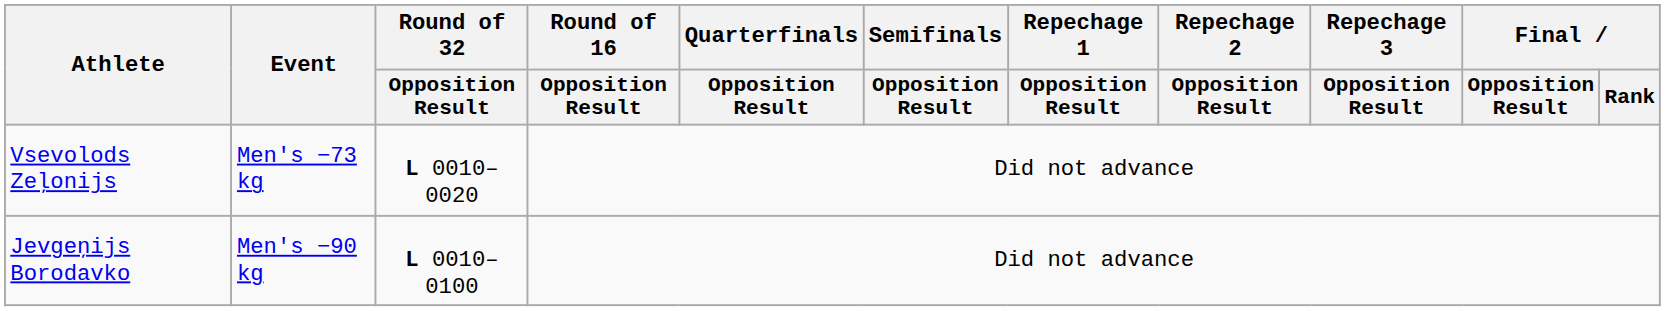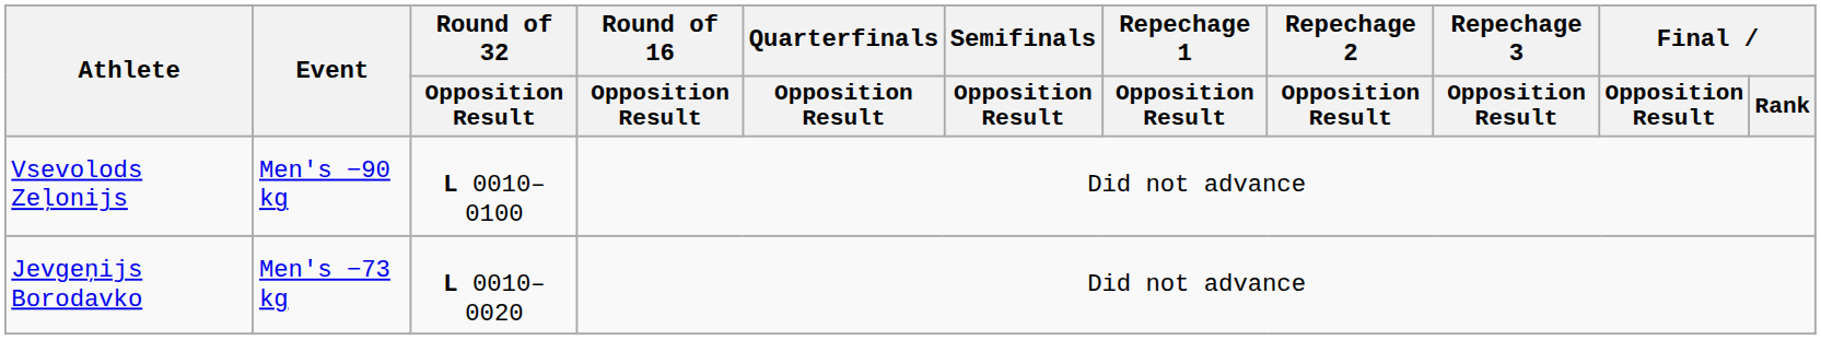Vsevolods Zeļonijs | Event: Men's −73 kg -> Men's −90 kg
Vsevolods Zeļonijs | Round of 32 / Opposition Result: L 0010–0020 -> L 0010–0100
Jevgeņijs Borodavko | Event: Men's −90 kg -> Men's −73 kg
Jevgeņijs Borodavko | Round of 32 / Opposition Result: L 0010–0100 -> L 0010–0020
